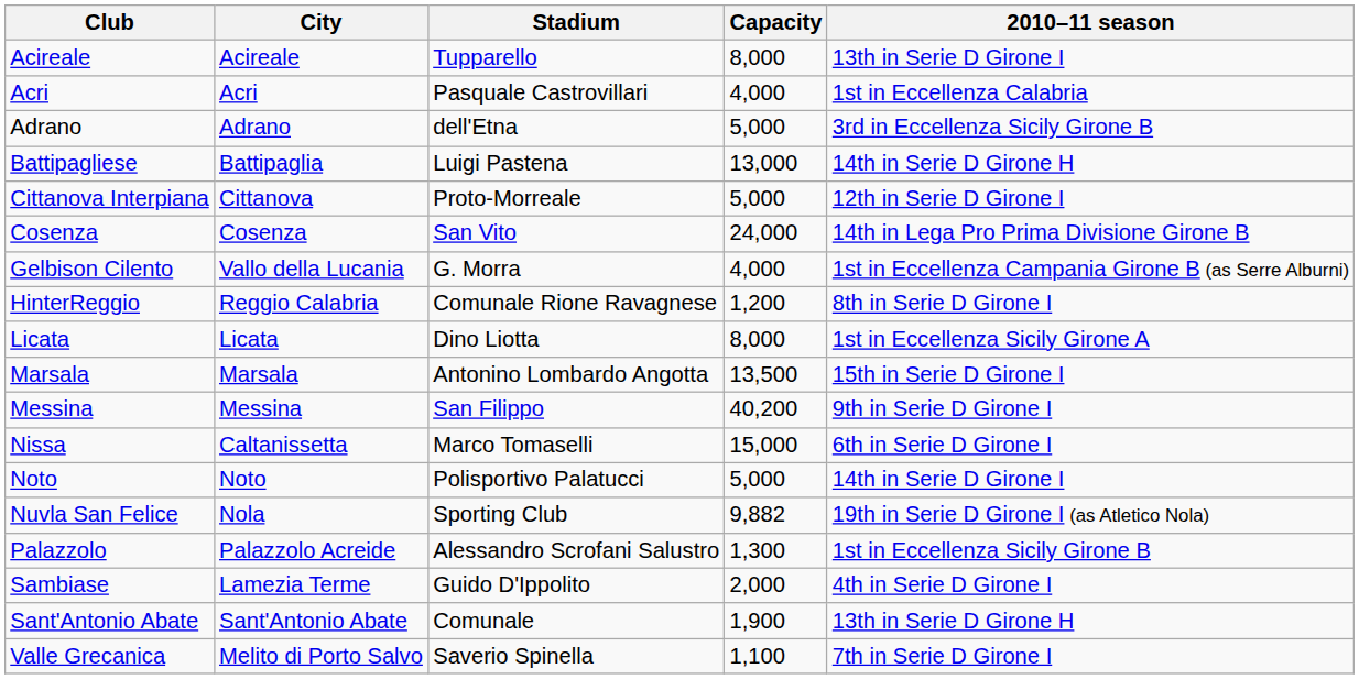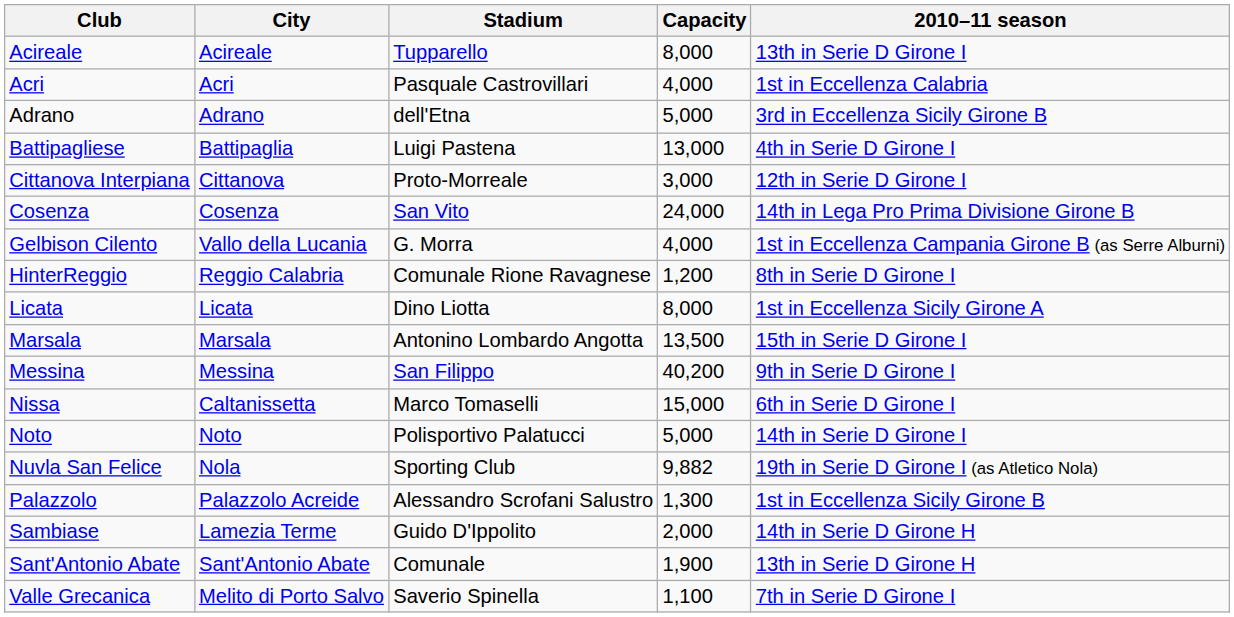Battipagliese | 2010–11 season: 14th in Serie D Girone H -> 4th in Serie D Girone I
Cittanova Interpiana | Capacity: 5,000 -> 3,000
Sambiase | 2010–11 season: 4th in Serie D Girone I -> 14th in Serie D Girone H
